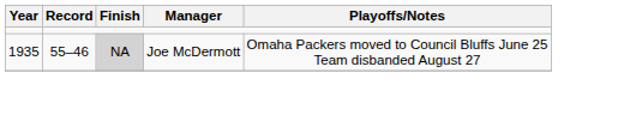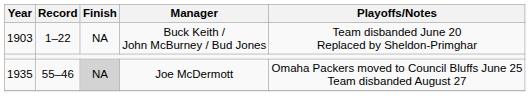+ row: 1903 | 1–22 | NA | Buck Keith / John McBurney / Bud Jones | Team disbanded June 20 Replaced by Sheldon-Primghar
